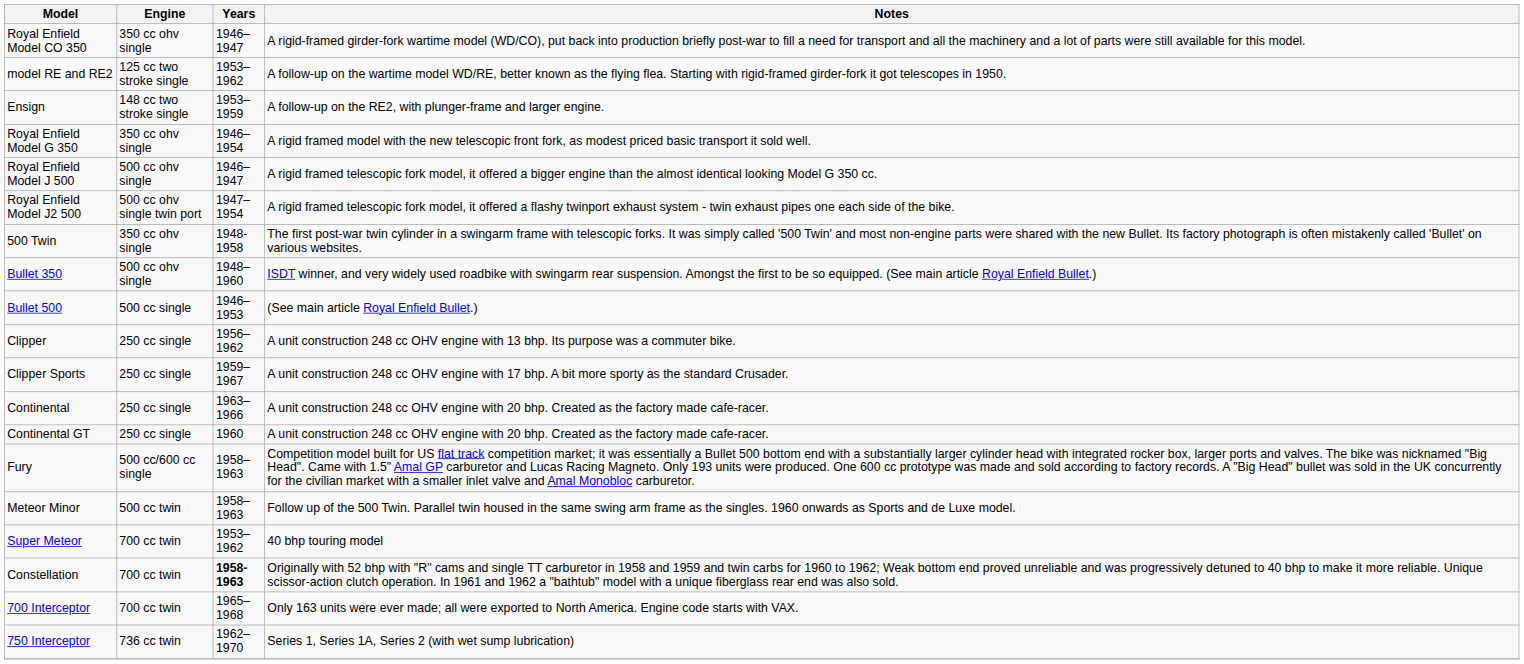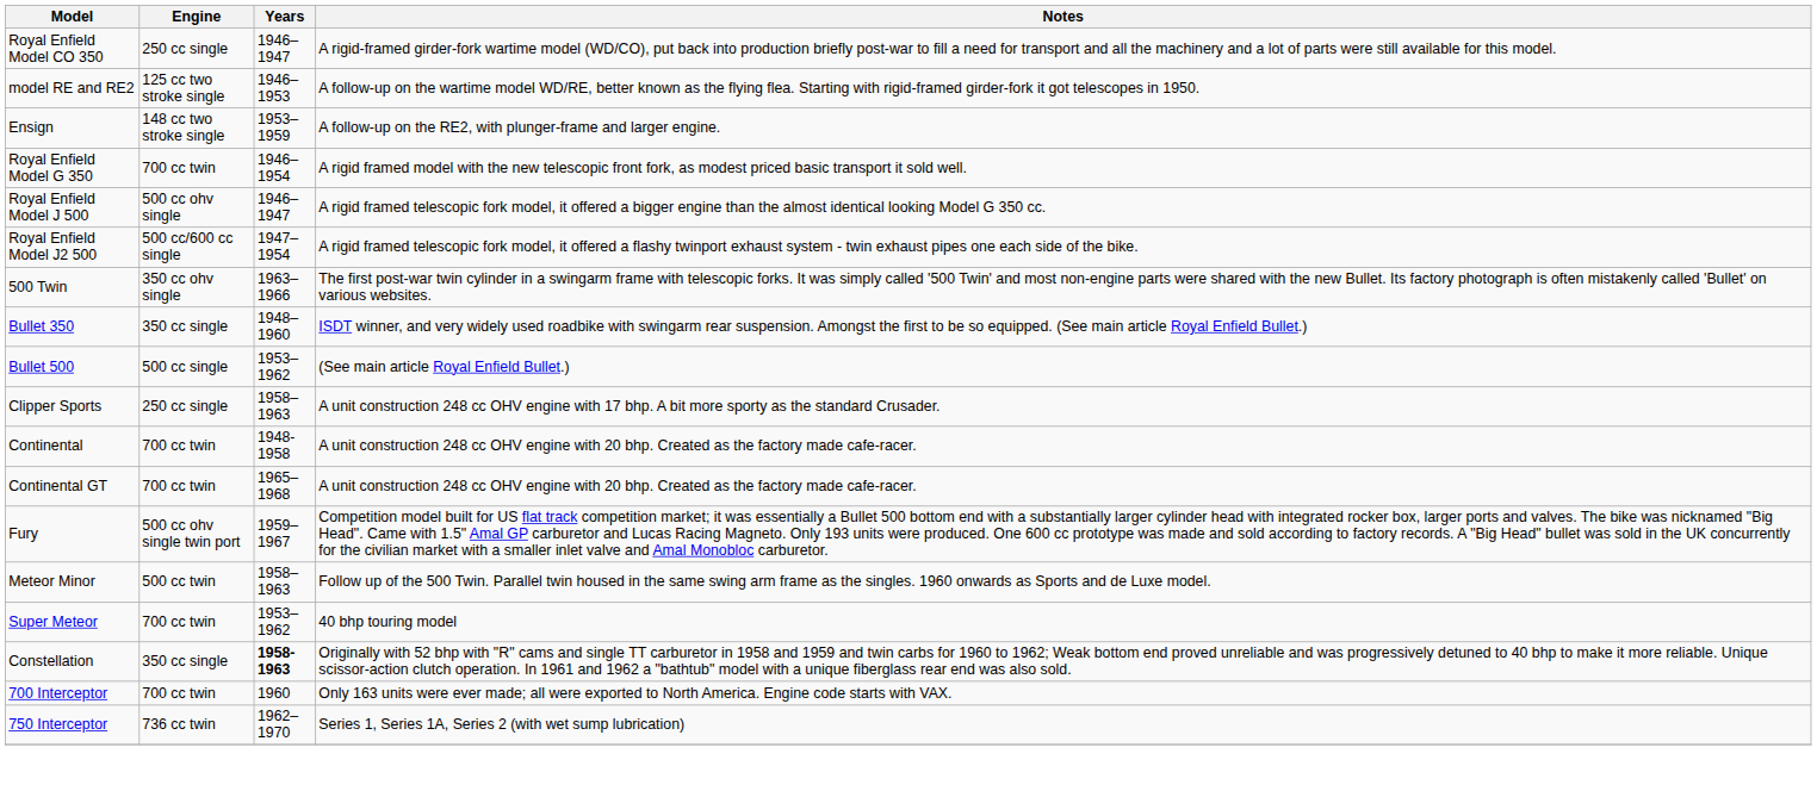Royal Enfield Model CO 350 | Engine: 350 cc ohv single -> 250 cc single
model RE and RE2 | Years: 1953–1962 -> 1946–1953
Royal Enfield Model G 350 | Engine: 350 cc ohv single -> 700 cc twin
Royal Enfield Model J2 500 | Engine: 500 cc ohv single twin port -> 500 cc/600 cc single
500 Twin | Years: 1948-1958 -> 1963–1966
Bullet 350 | Engine: 500 cc ohv single -> 350 cc single
Bullet 500 | Years: 1946–1953 -> 1953–1962
- row: Clipper | 250 cc single | 1956–1962 | A unit construction 248 cc OHV engine with 13 bhp. Its purpose was a commuter bike.
Clipper Sports | Years: 1959–1967 -> 1958–1963
Continental | Engine: 250 cc single -> 700 cc twin
Continental | Years: 1963–1966 -> 1948-1958
Continental GT | Engine: 250 cc single -> 700 cc twin
Continental GT | Years: 1960 -> 1965–1968
Fury | Engine: 500 cc/600 cc single -> 500 cc ohv single twin port
Fury | Years: 1958–1963 -> 1959–1967
Constellation | Engine: 700 cc twin -> 350 cc single
700 Interceptor | Years: 1965–1968 -> 1960
